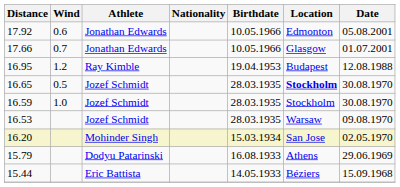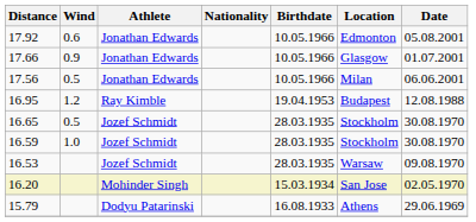17.66 | Wind: 0.7 -> 0.9
+ row: 17.56 | 0.5 | Jonathan Edwards | 10.05.1966 | Milan | 06.06.2001
16.65 | Location: bold -> normal
- row: 15.44 | Eric Battista | 14.05.1933 | Béziers | 15.09.1968
